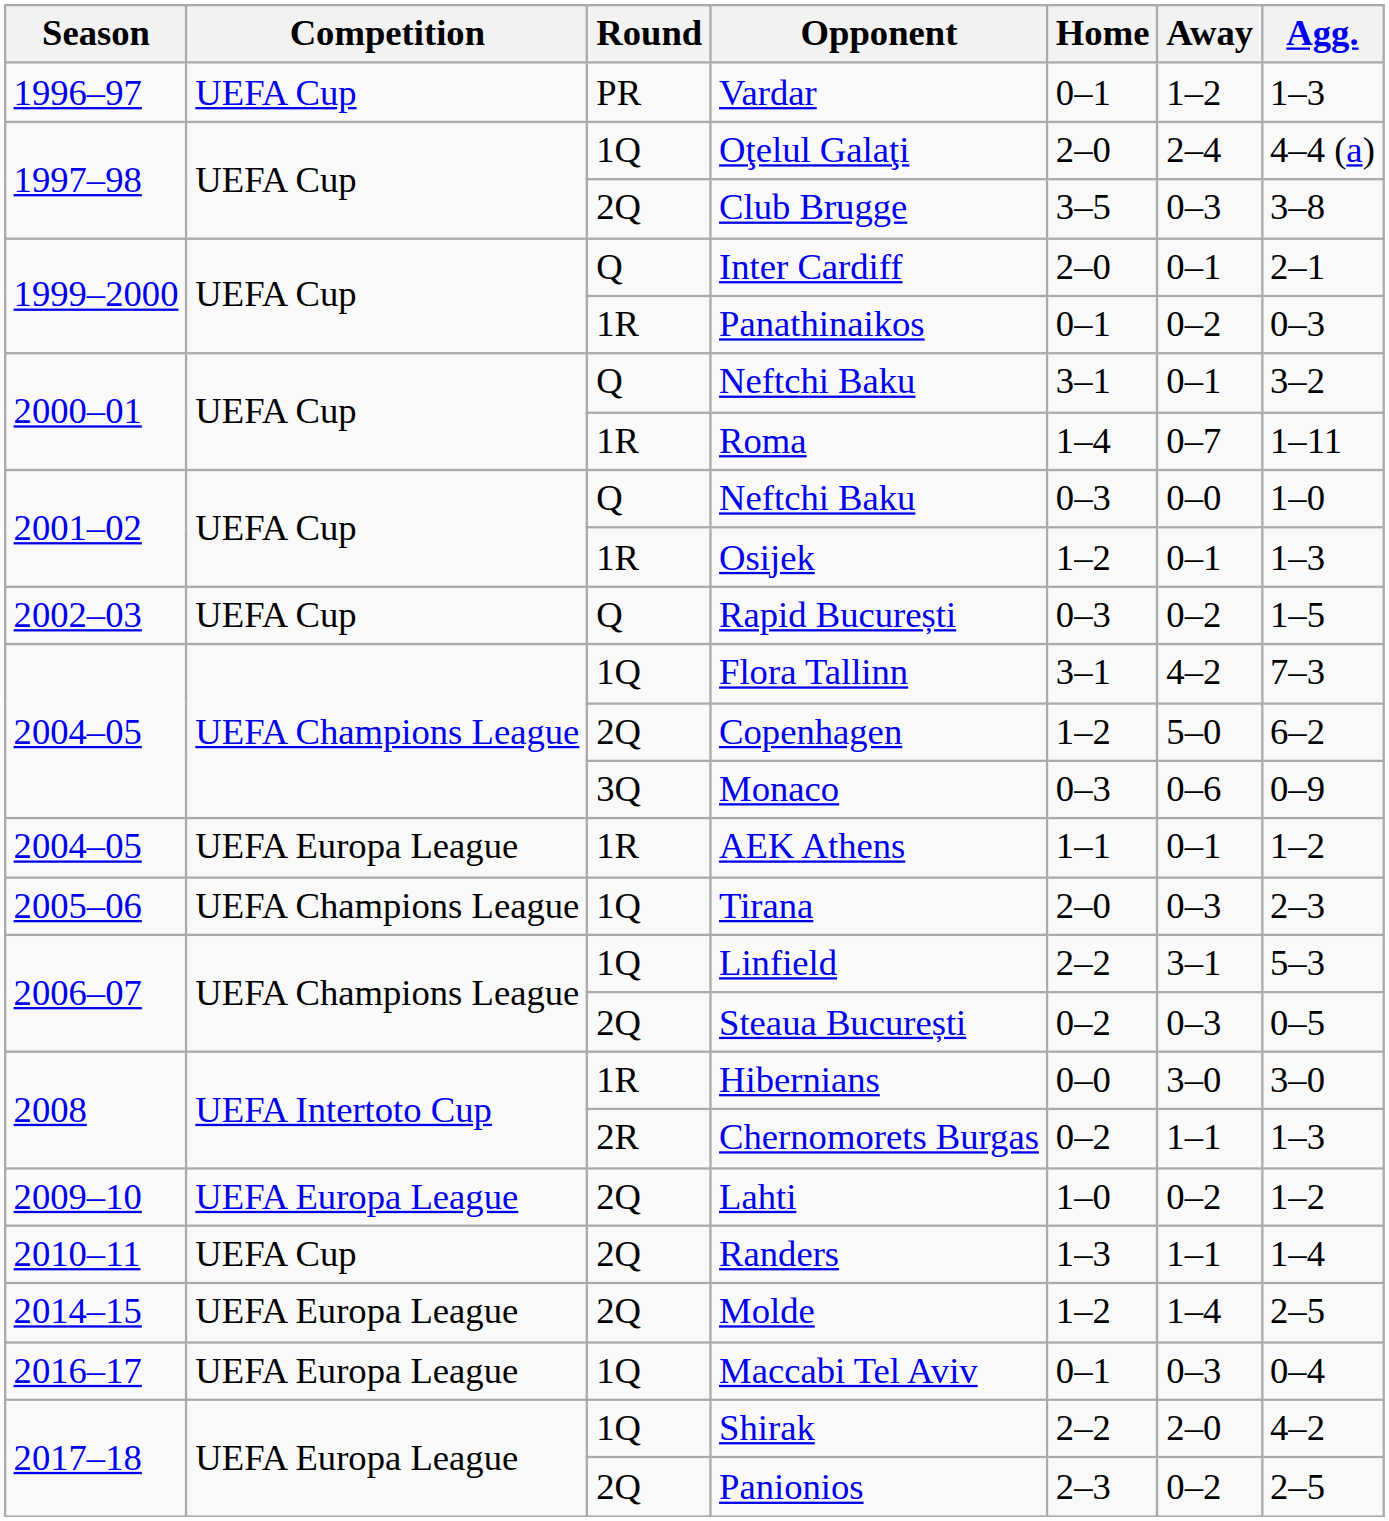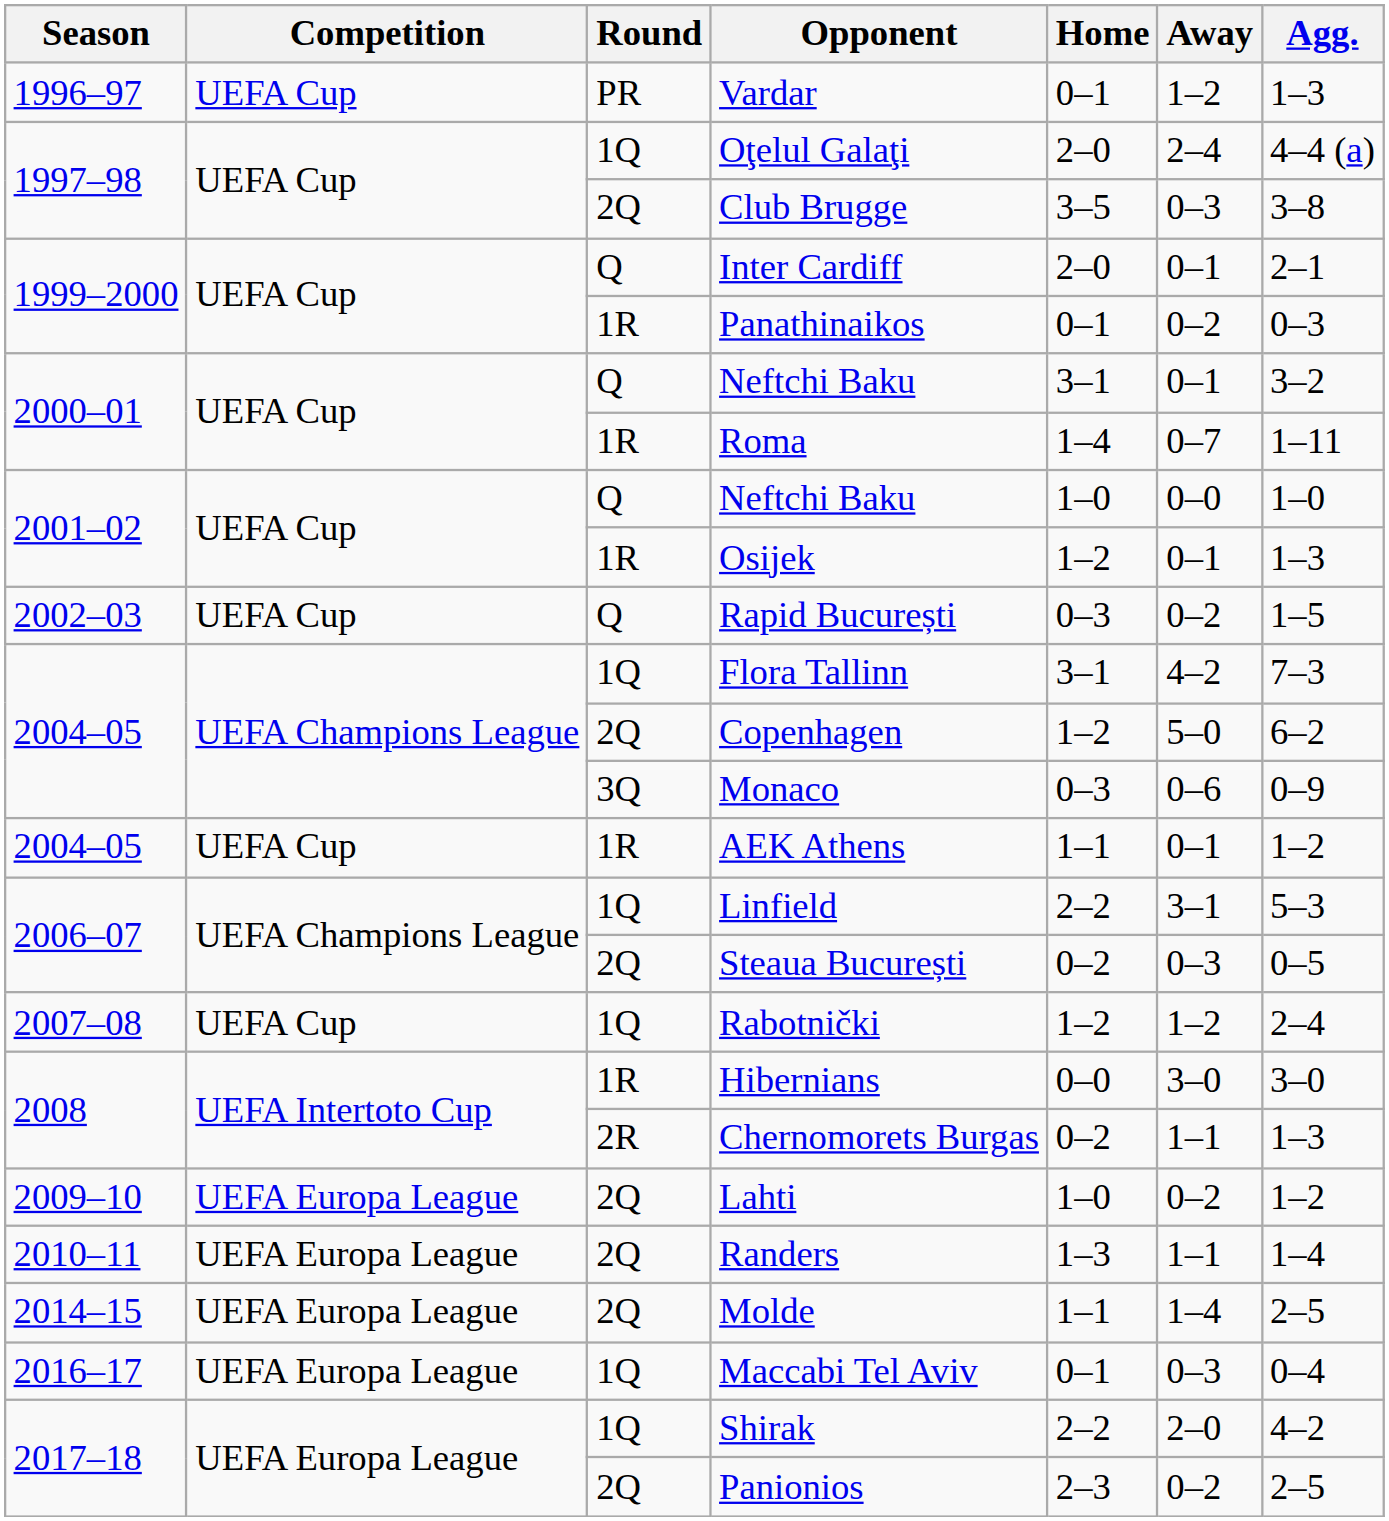2001–02 / Neftchi Baku | Home: 0–3 -> 1–0
AEK Athens | Competition: UEFA Europa League -> UEFA Cup
- row: 2005–06 | UEFA Champions League | 1Q | Tirana | 2–0 | 0–3 | 2–3
+ row: 2007–08 | UEFA Cup | 1Q | Rabotnički | 1–2 | 1–2 | 2–4
Randers | Competition: UEFA Cup -> UEFA Europa League
Molde | Home: 1–2 -> 1–1
